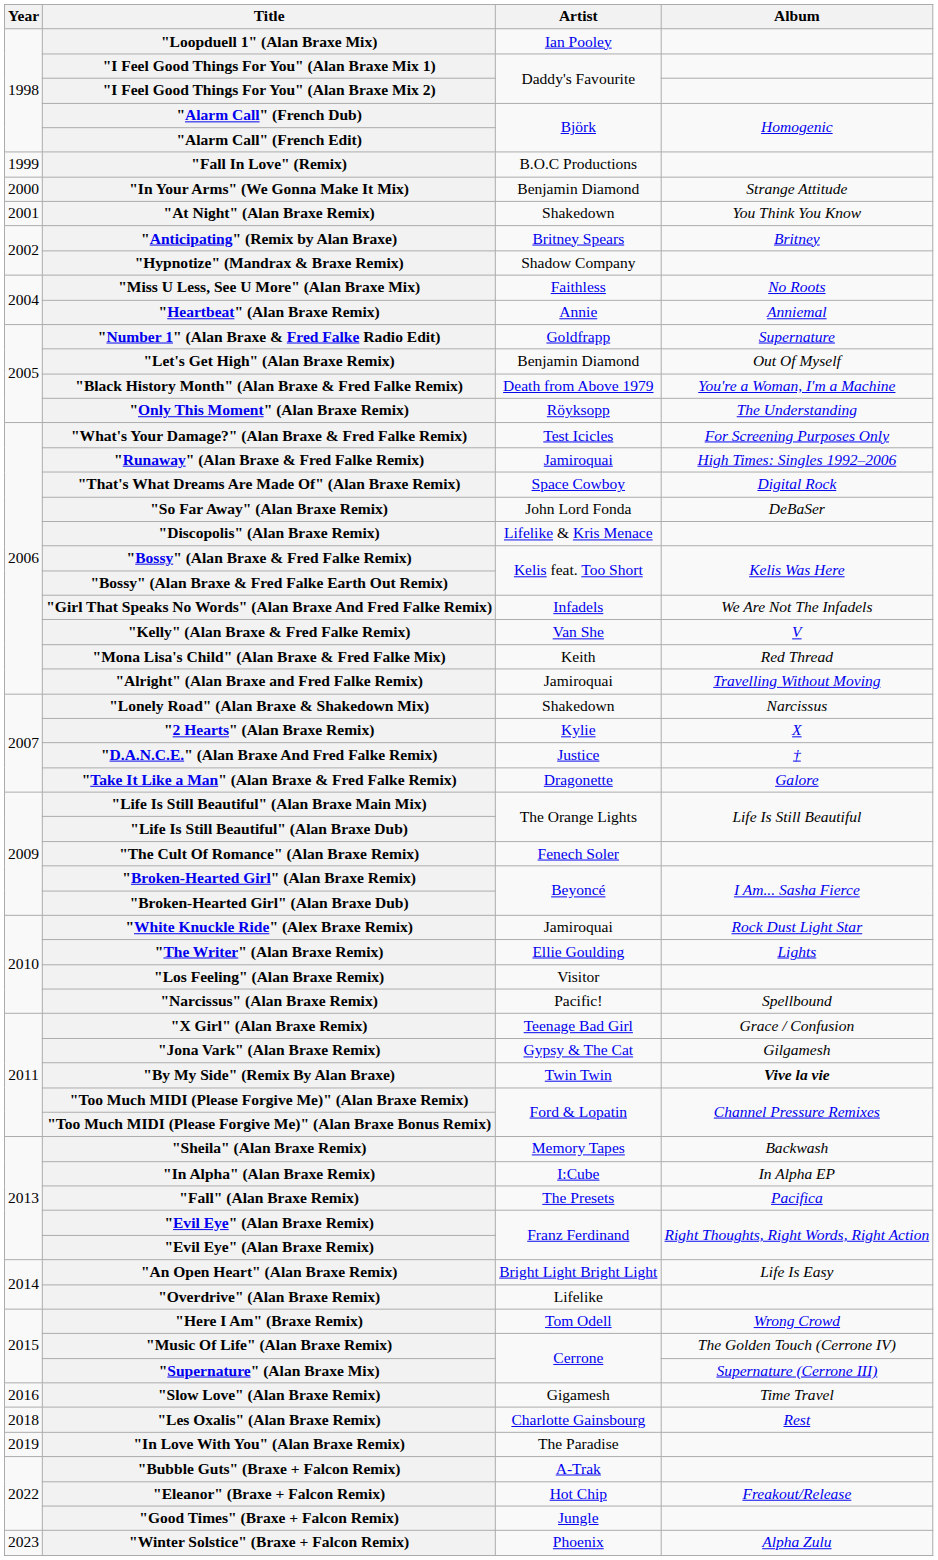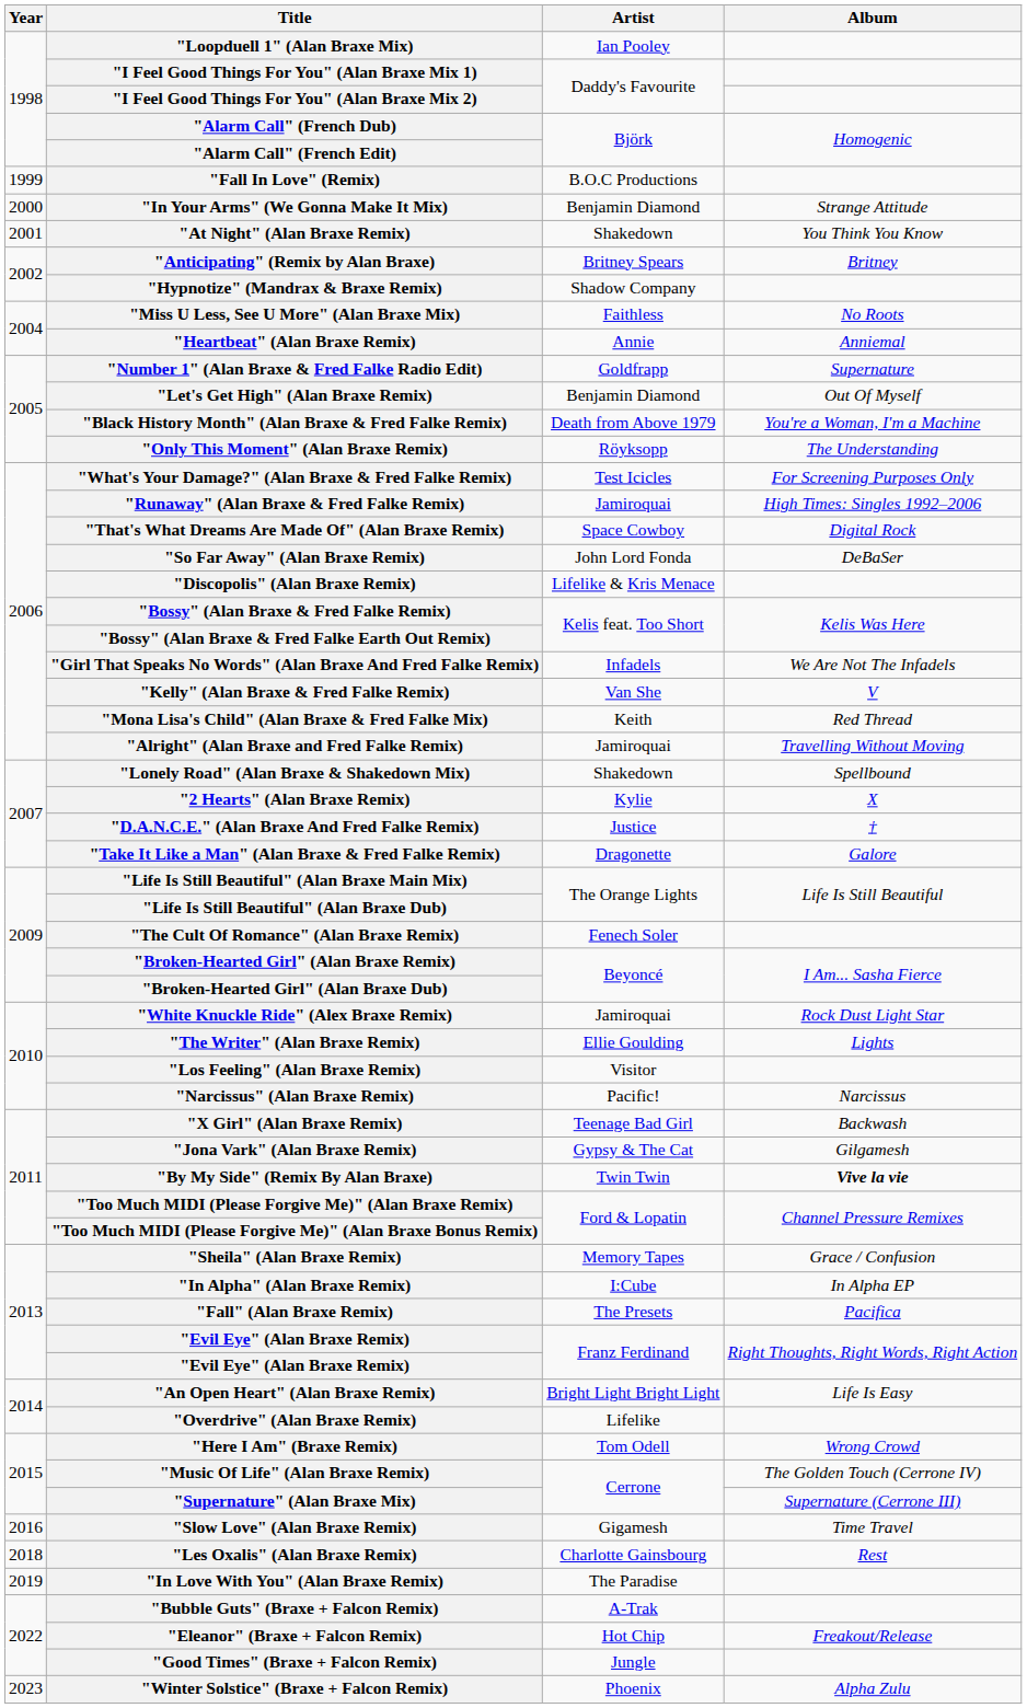"Lonely Road" (Alan Braxe & Shakedown Mix) | Album: Narcissus -> Spellbound
"Narcissus" (Alan Braxe Remix) | Album: Spellbound -> Narcissus
"X Girl" (Alan Braxe Remix) | Album: Grace / Confusion -> Backwash
"Sheila" (Alan Braxe Remix) | Album: Backwash -> Grace / Confusion
